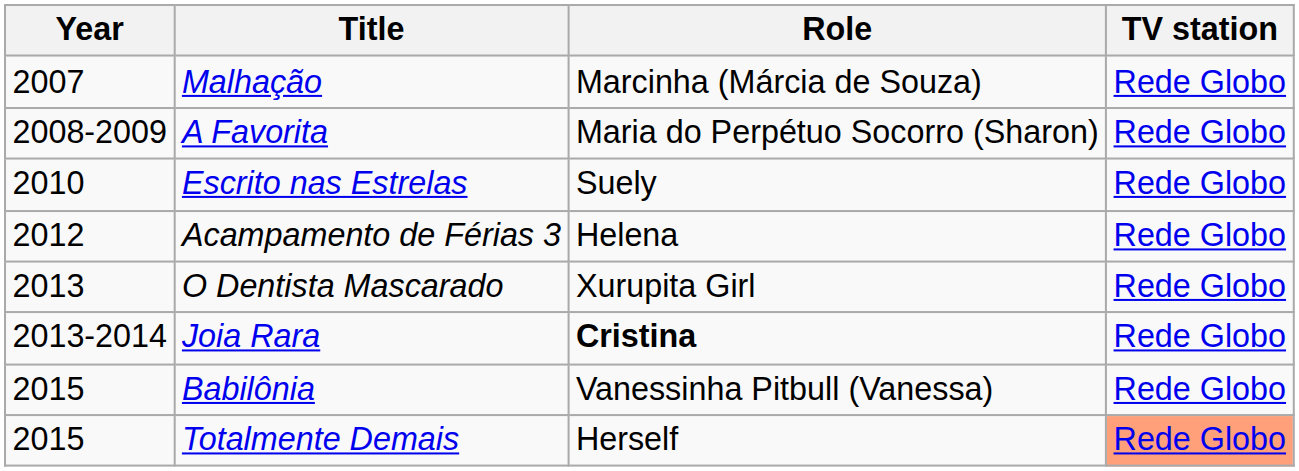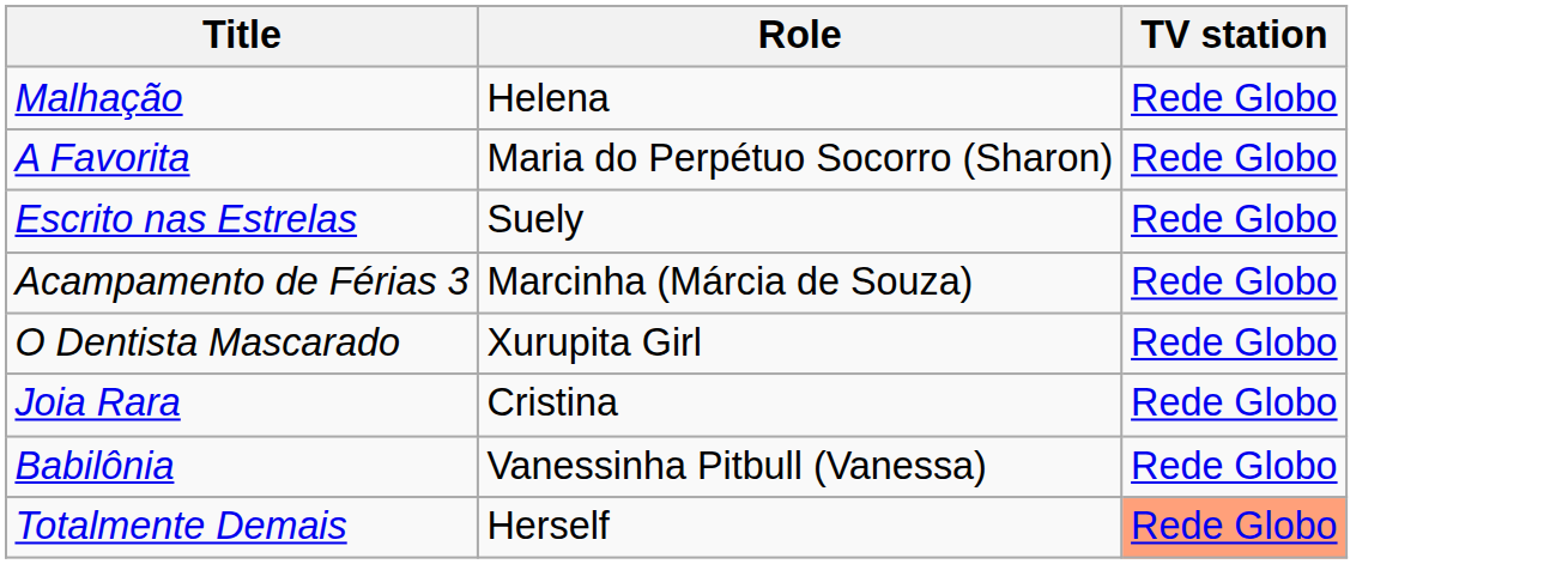- column: Year | 2007 | 2008-2009 | 2010 | 2012 | 2013 | 2013-2014 | 2015 | 2015
Malhação | Role: Marcinha (Márcia de Souza) -> Helena
Acampamento de Férias 3 | Role: Helena -> Marcinha (Márcia de Souza)
Joia Rara | Role: bold -> normal
